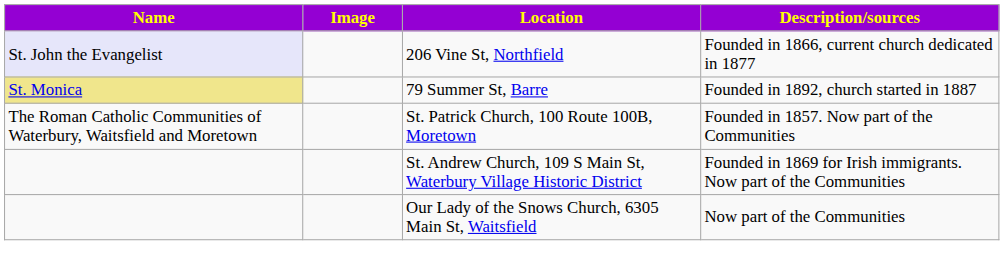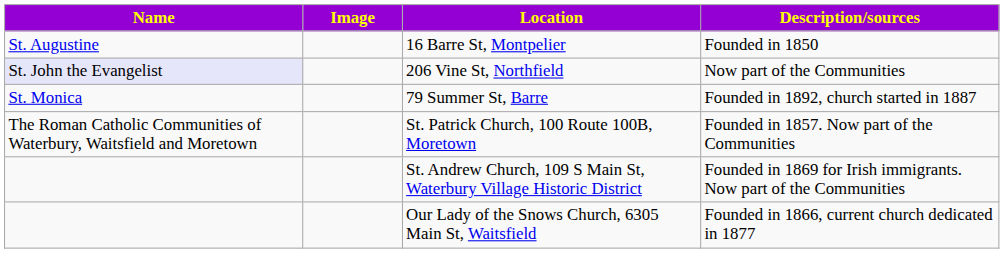+ row: St. Augustine | 16 Barre St, Montpelier | Founded in 1850
206 Vine St, Northfield | Description/sources: Founded in 1866, current church dedicated in 1877 -> Now part of the Communities
79 Summer St, Barre | Name: khaki background -> no background
Our Lady of the Snows Church, 6305 Main St, Waitsfield | Description/sources: Now part of the Communities -> Founded in 1866, current church dedicated in 1877
